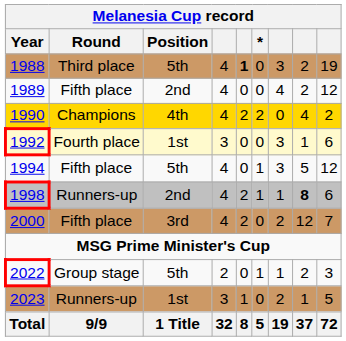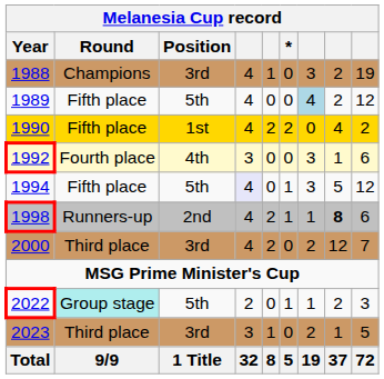1988 | Round: Third place -> Champions
1988 | Position: 5th -> 3rd
1988 | column 5: bold -> normal
1989 | Position: 2nd -> 5th
1989 | column 7: no background -> lightblue background
1990 | Round: Champions -> Fifth place
1990 | Position: 4th -> 1st
1992 | Position: 1st -> 4th
1994 | column 4: no background -> lavender background
2000 | Round: Fifth place -> Third place
2022 | Round: no background -> paleturquoise background
2023 | Round: Runners-up -> Third place
2023 | Position: 1st -> 3rd
